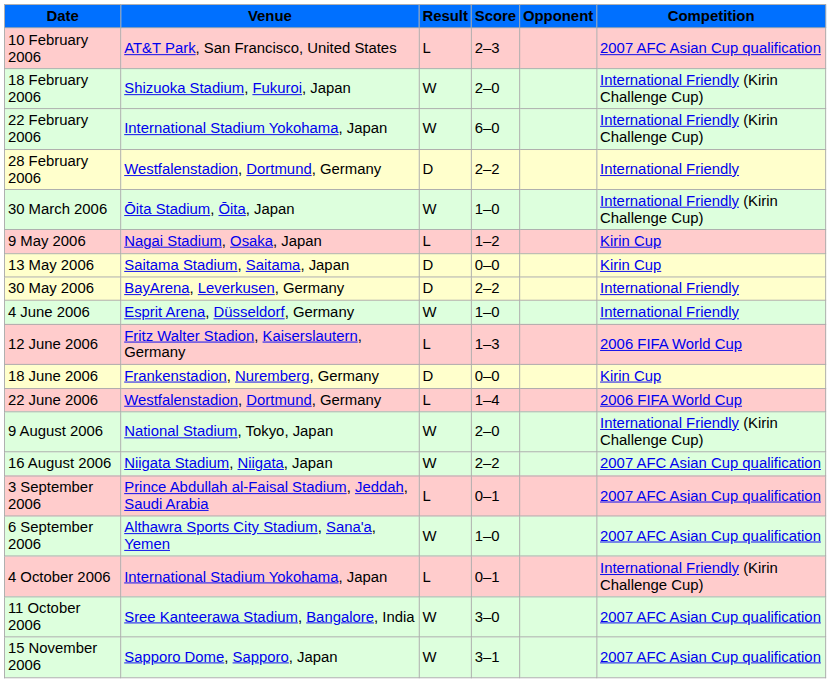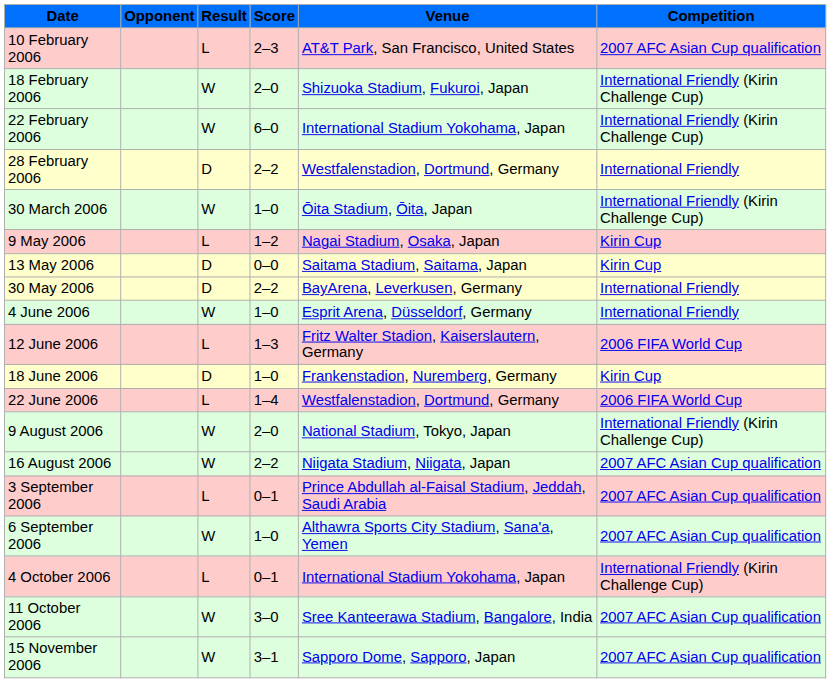columns swapped: Opponent <-> Venue
18 June 2006 | Score: 0–0 -> 1–0
